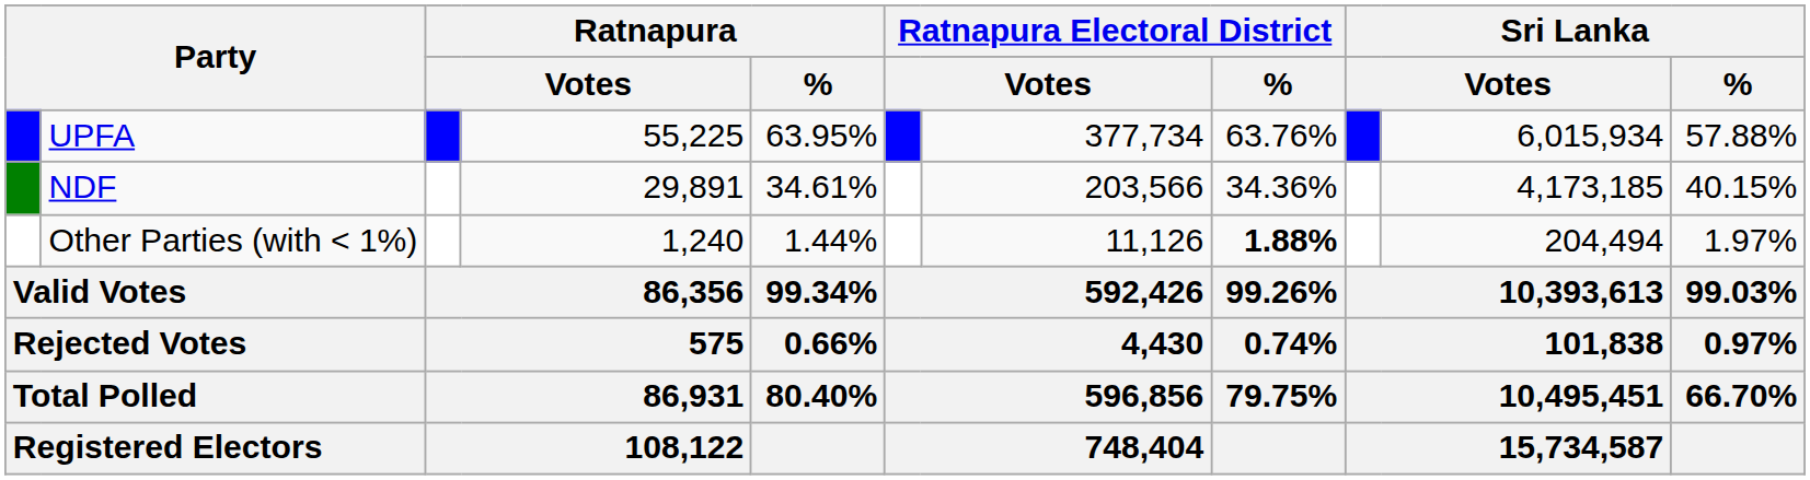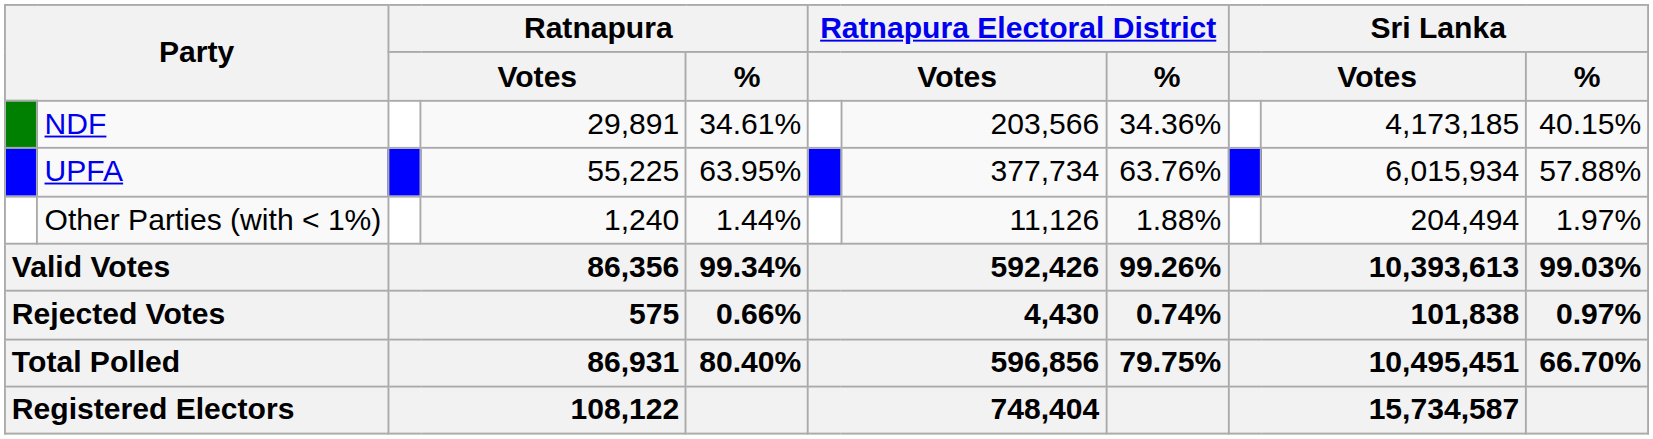rows swapped: UPFA <-> NDF
Other Parties (with < 1%) | Ratnapura Electoral District / %: bold -> normal
